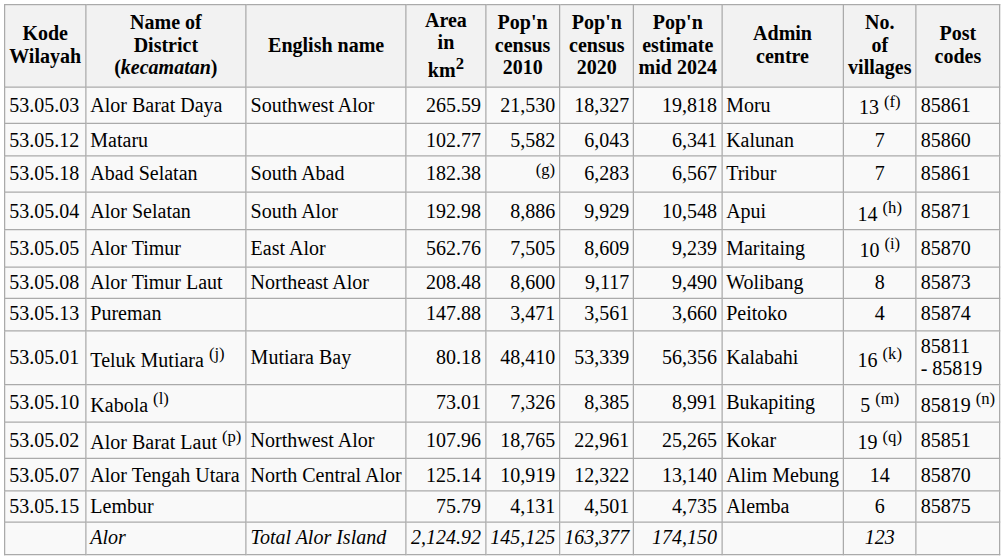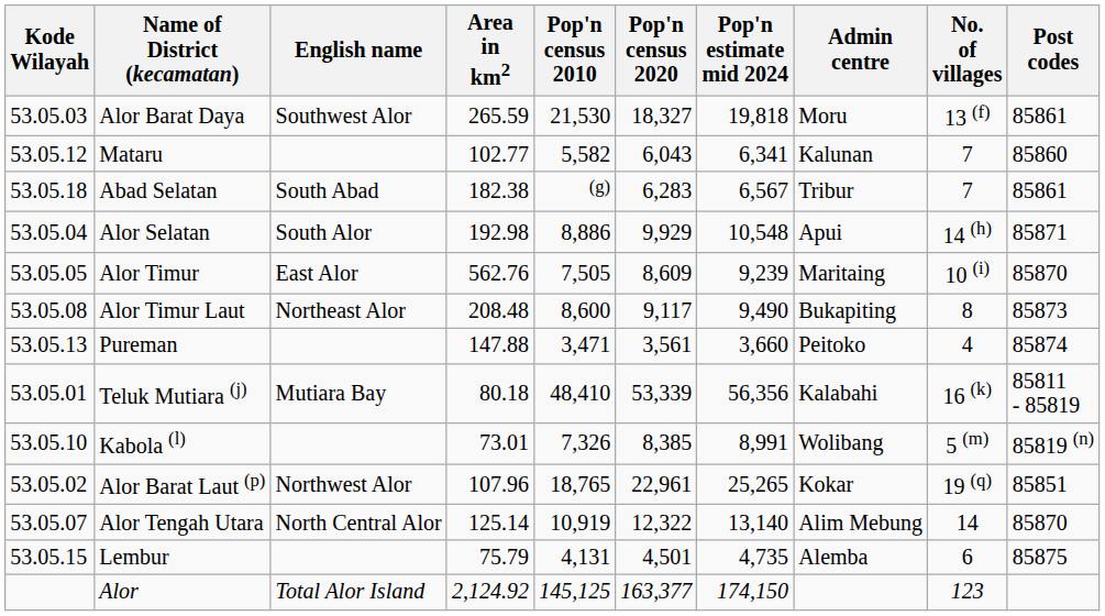Alor Timur Laut | Admin centre: Wolibang -> Bukapiting
Kabola (l) | Admin centre: Bukapiting -> Wolibang
